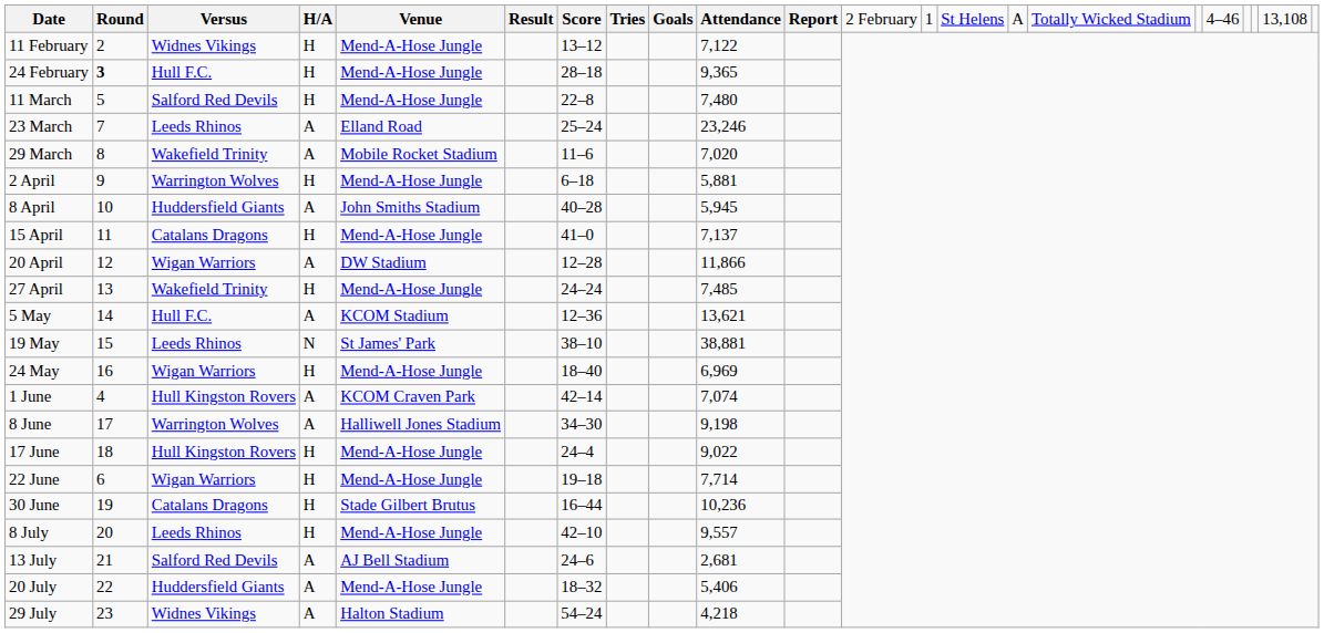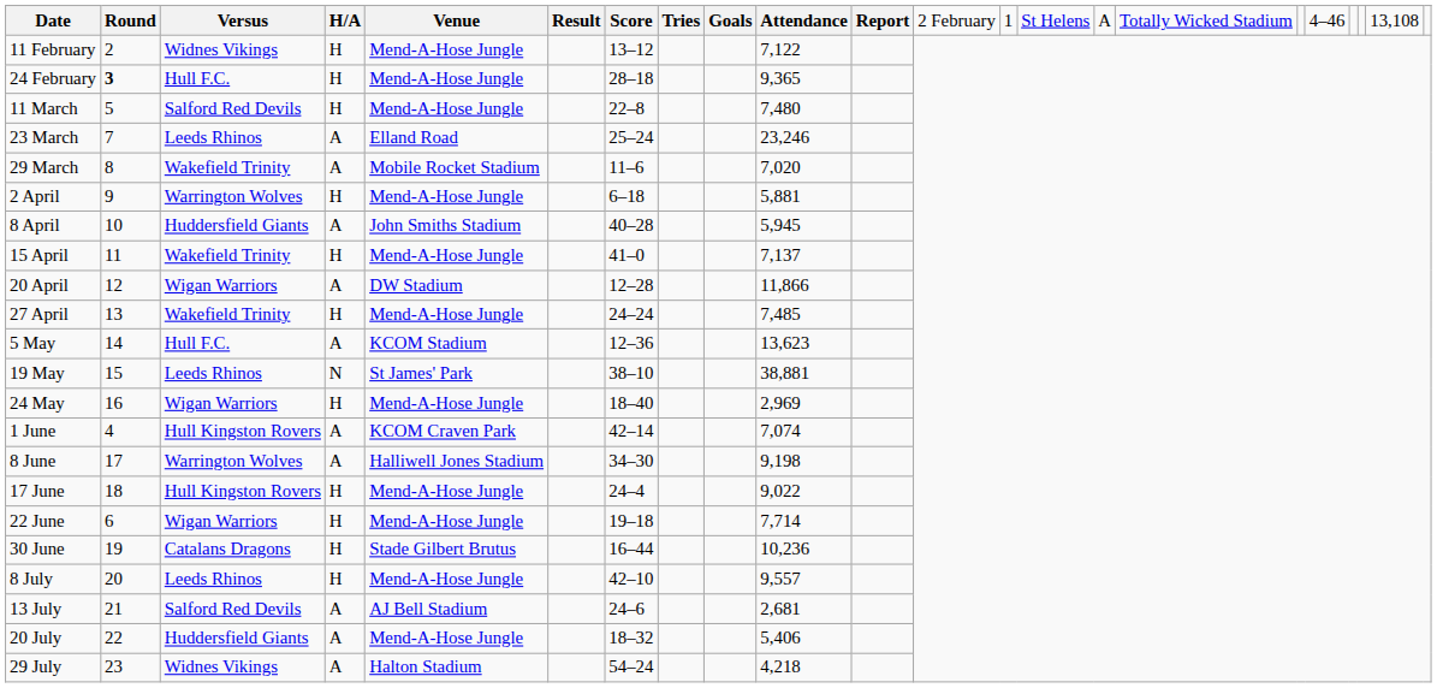15 April | column 3: Catalans Dragons -> Wakefield Trinity
5 May | column 10: 13,621 -> 13,623
24 May | column 10: 6,969 -> 2,969
